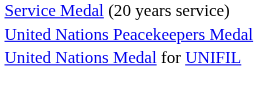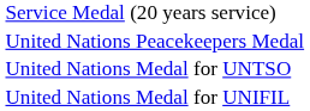+ row: United Nations Medal for UNTSO
